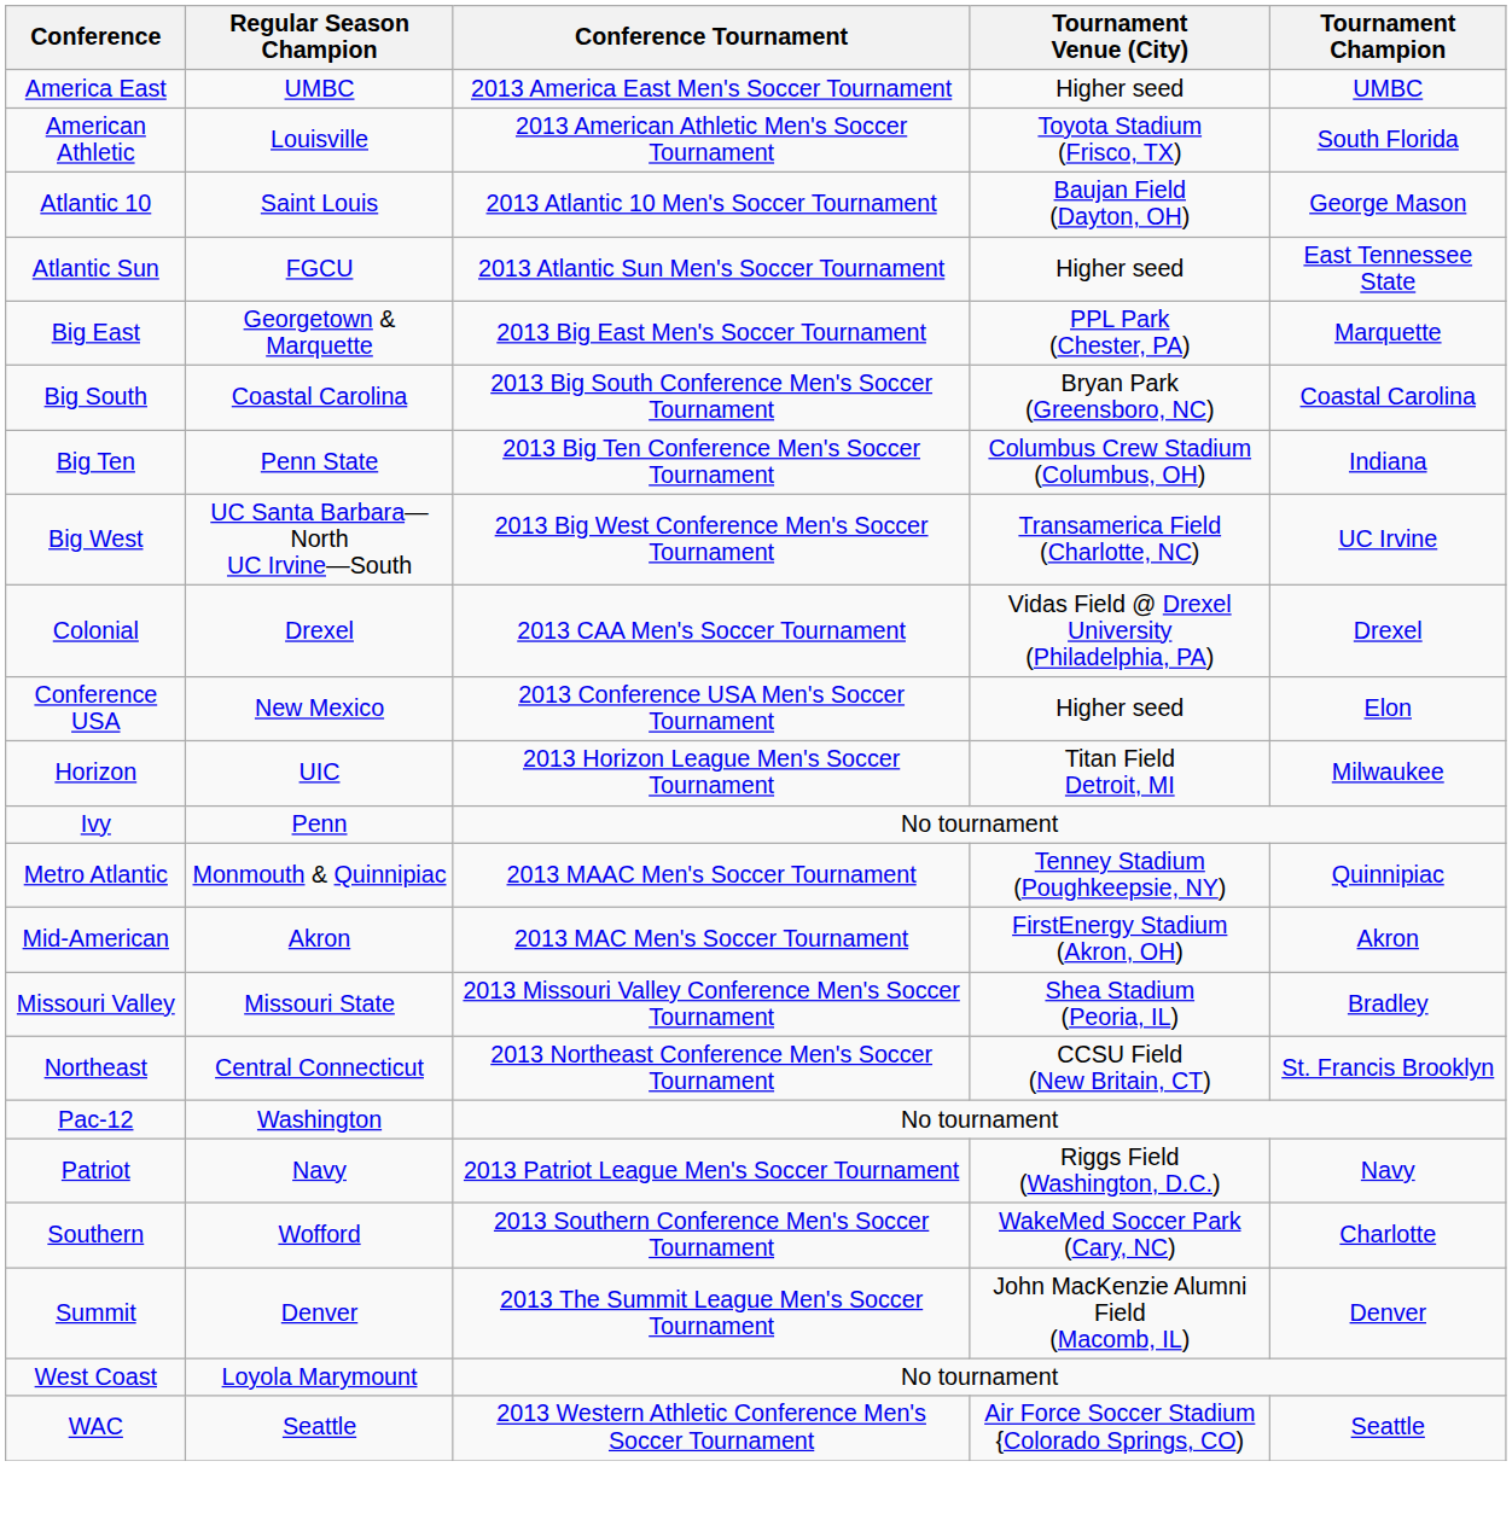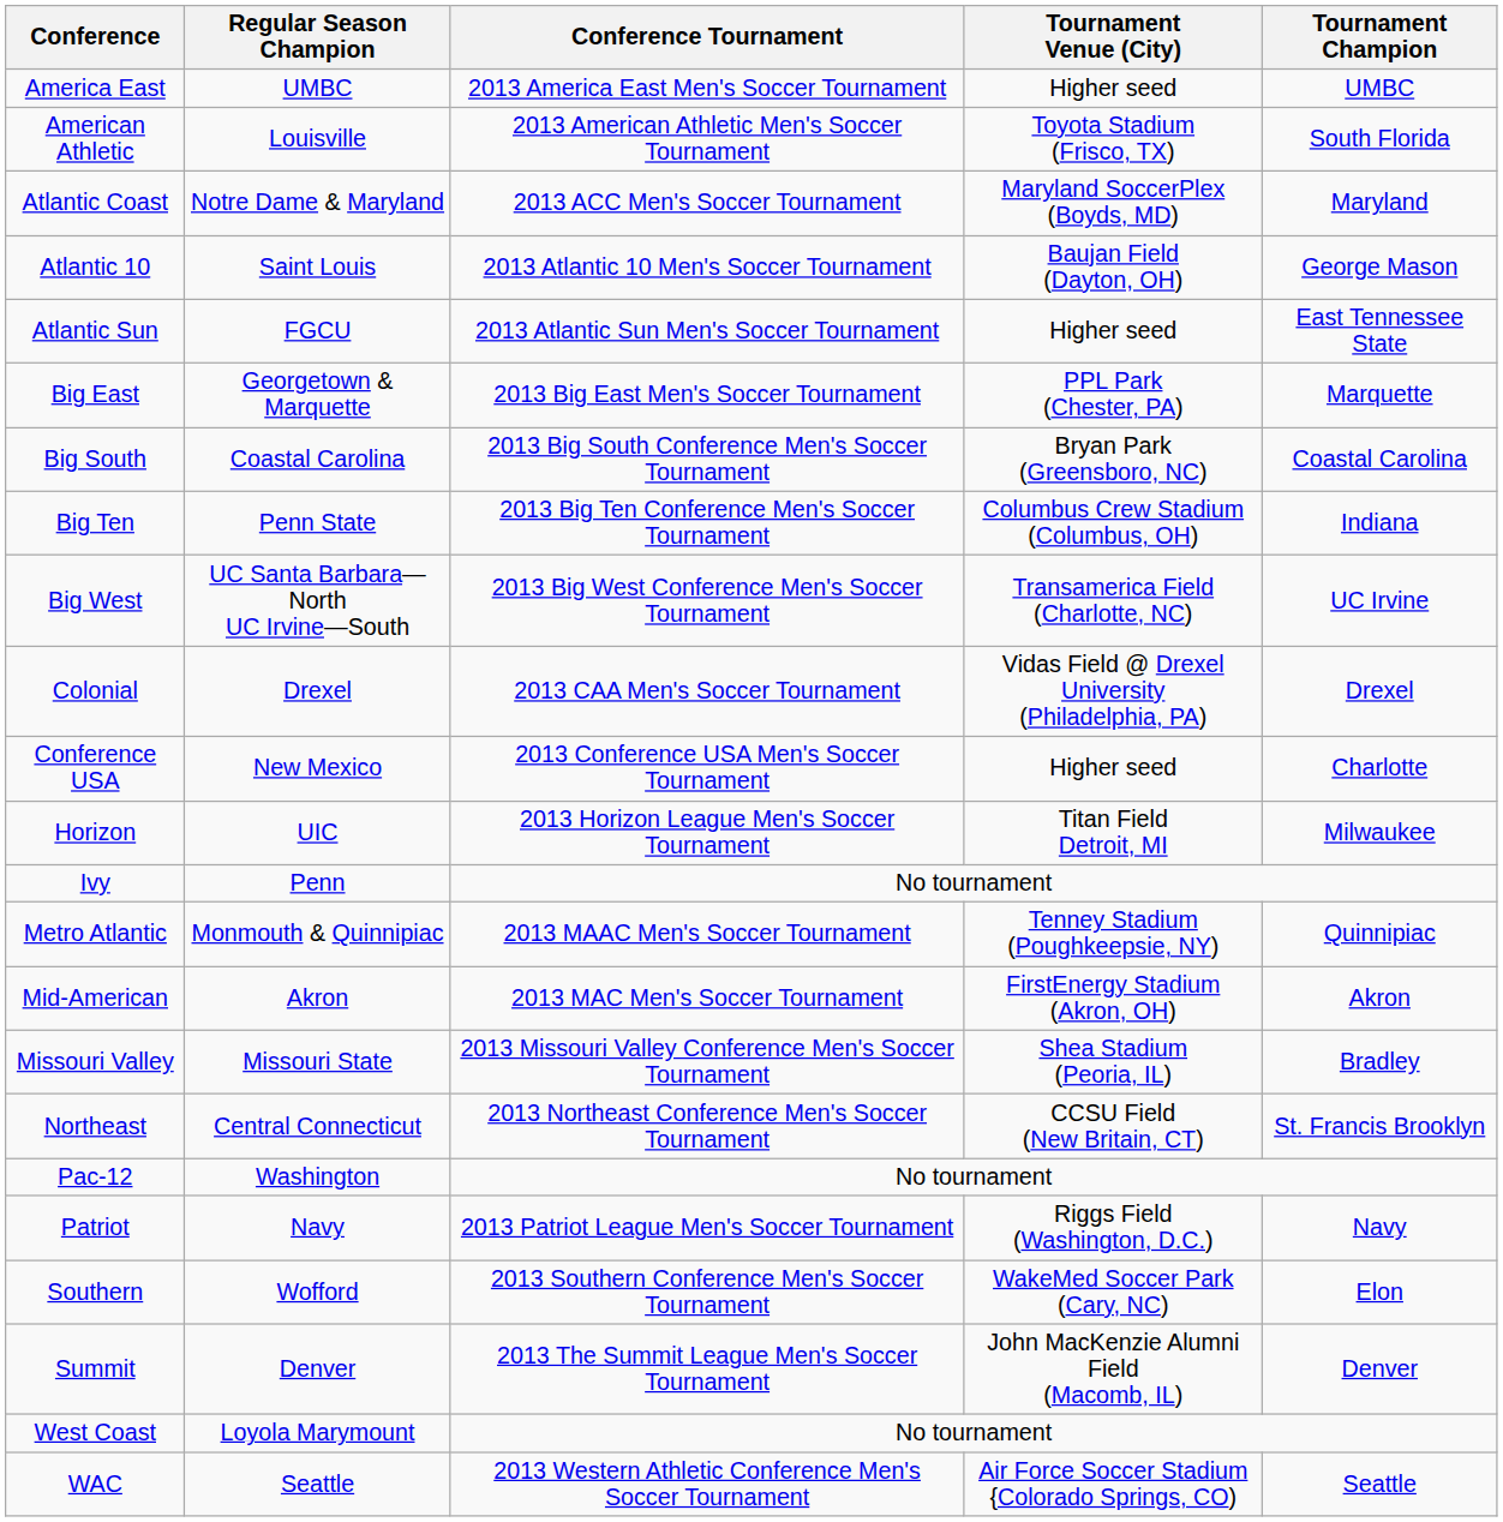+ row: Atlantic Coast | Notre Dame & Maryland | 2013 ACC Men's Soccer Tournament | Maryland SoccerPlex (Boyds, MD) | Maryland
Conference USA | Tournament Champion: Elon -> Charlotte
Southern | Tournament Champion: Charlotte -> Elon
